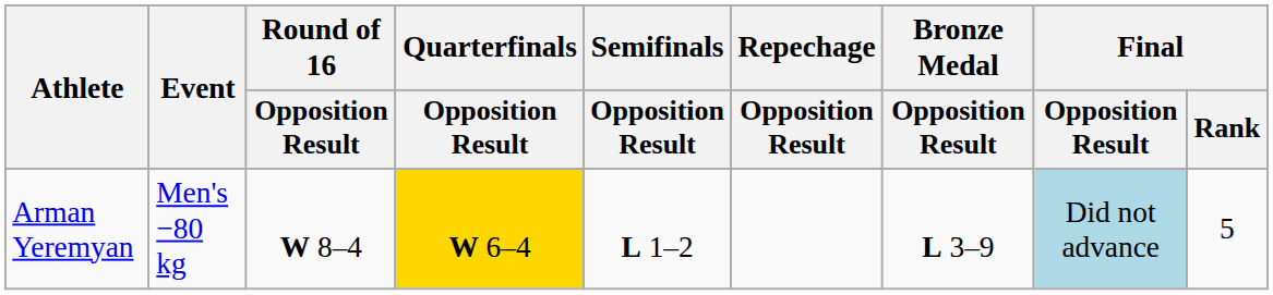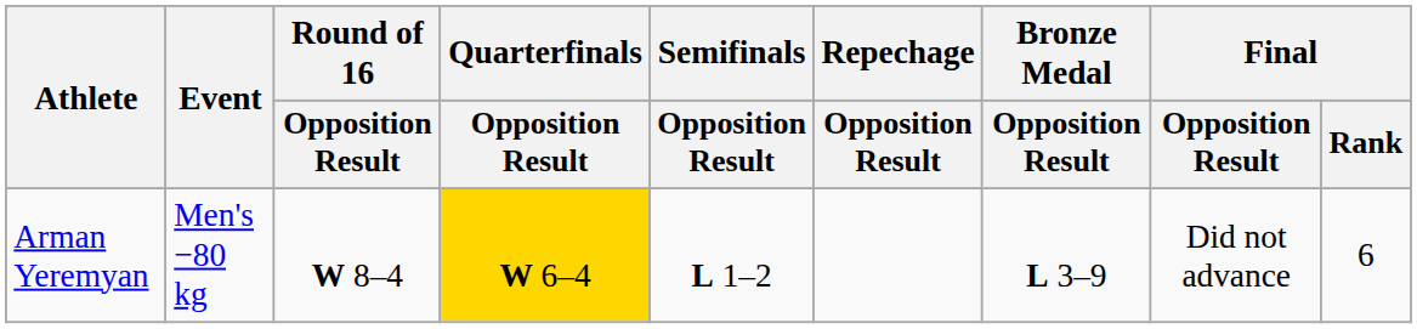Arman Yeremyan | Final / Opposition Result: lightblue background -> no background
Arman Yeremyan | Final / Rank: 5 -> 6
